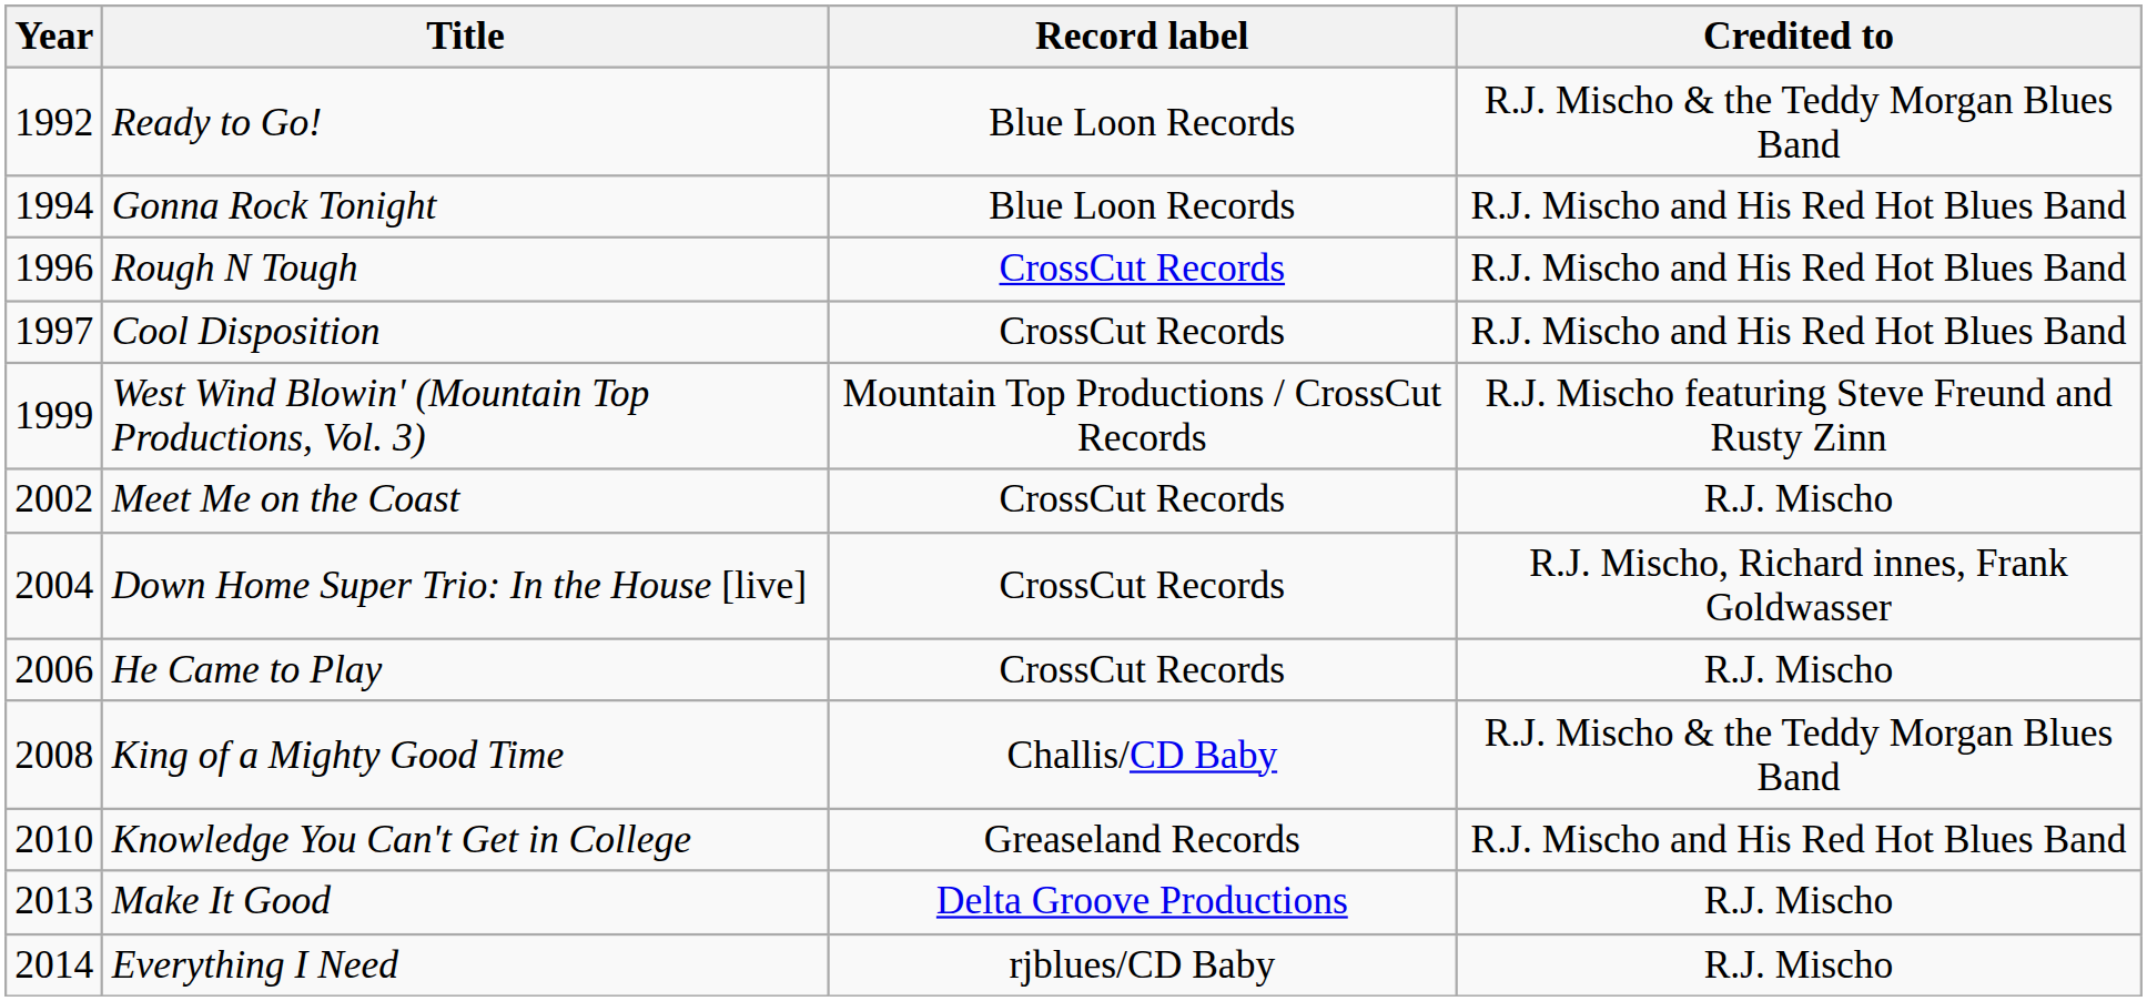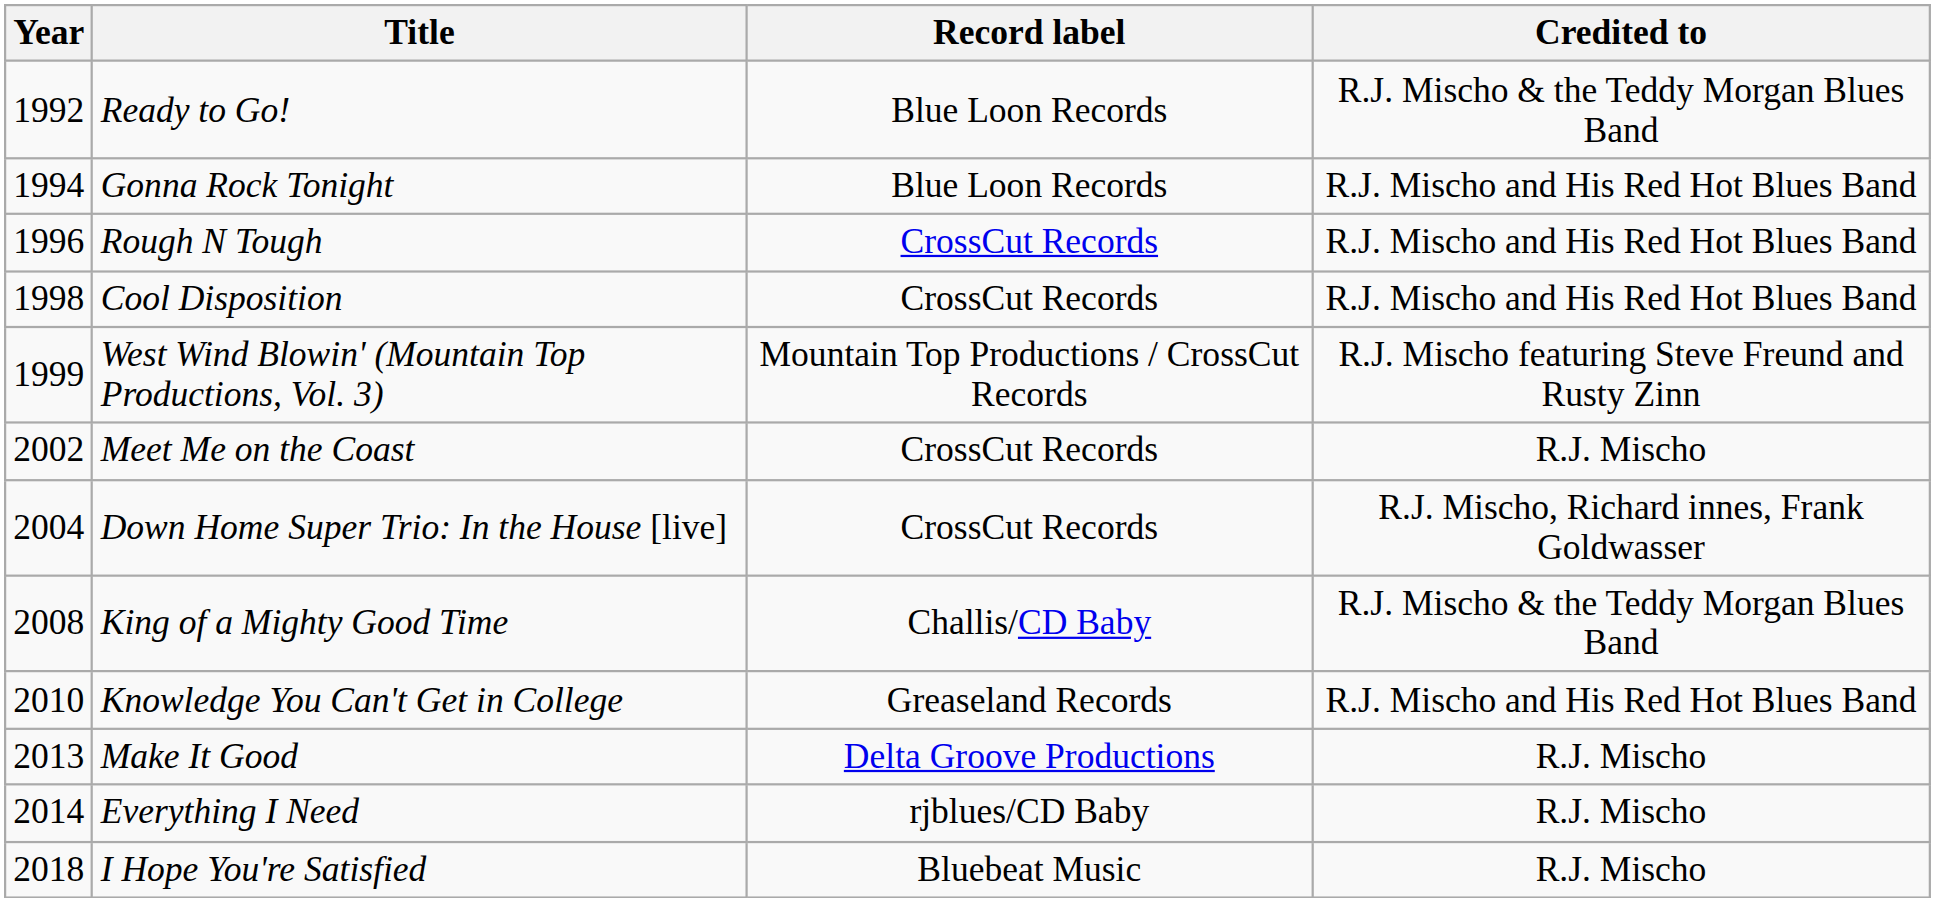Cool Disposition | Year: 1997 -> 1998
- row: 2006 | He Came to Play | CrossCut Records | R.J. Mischo
+ row: 2018 | I Hope You're Satisfied | Bluebeat Music | R.J. Mischo
